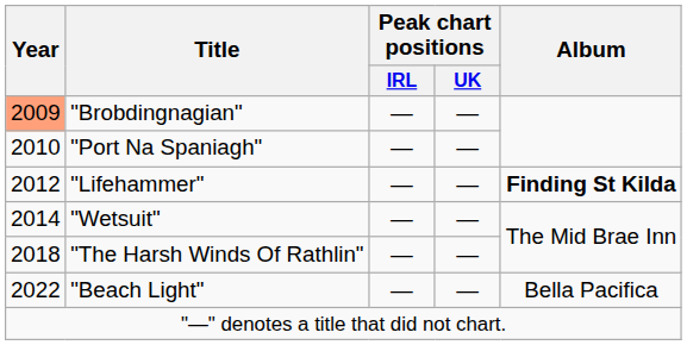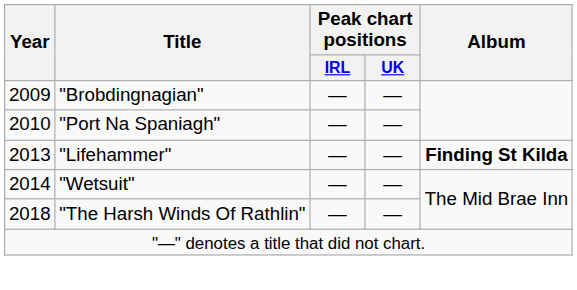"Brobdingnagian" | Year: lightsalmon background -> no background
"Lifehammer" | Year: 2012 -> 2013
- row: 2022 | "Beach Light" | — | — | Bella Pacifica
